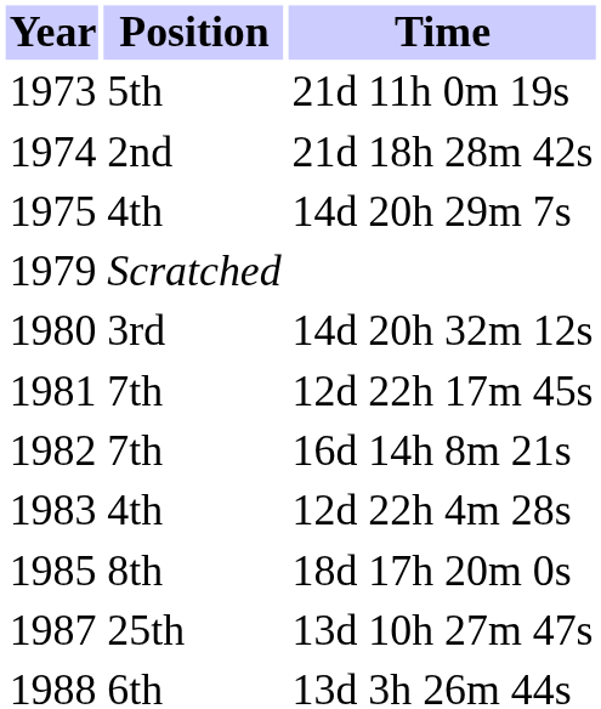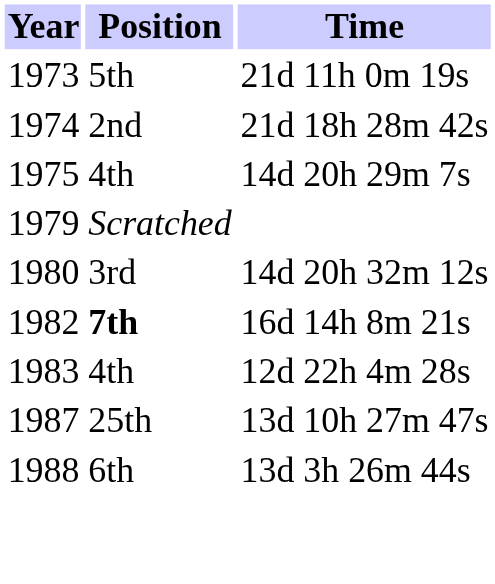- row: 1981 | 7th | 12d 22h 17m 45s
16d 14h 8m 21s | Position: normal -> bold
- row: 1985 | 8th | 18d 17h 20m 0s
